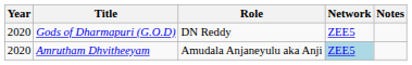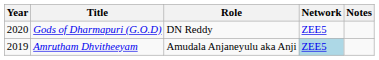Amrutham Dhvitheeyam | Year: 2020 -> 2019
